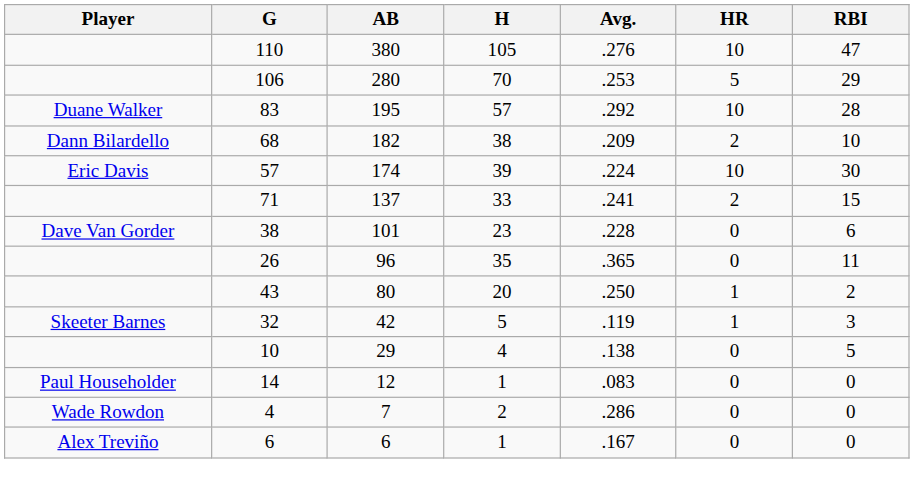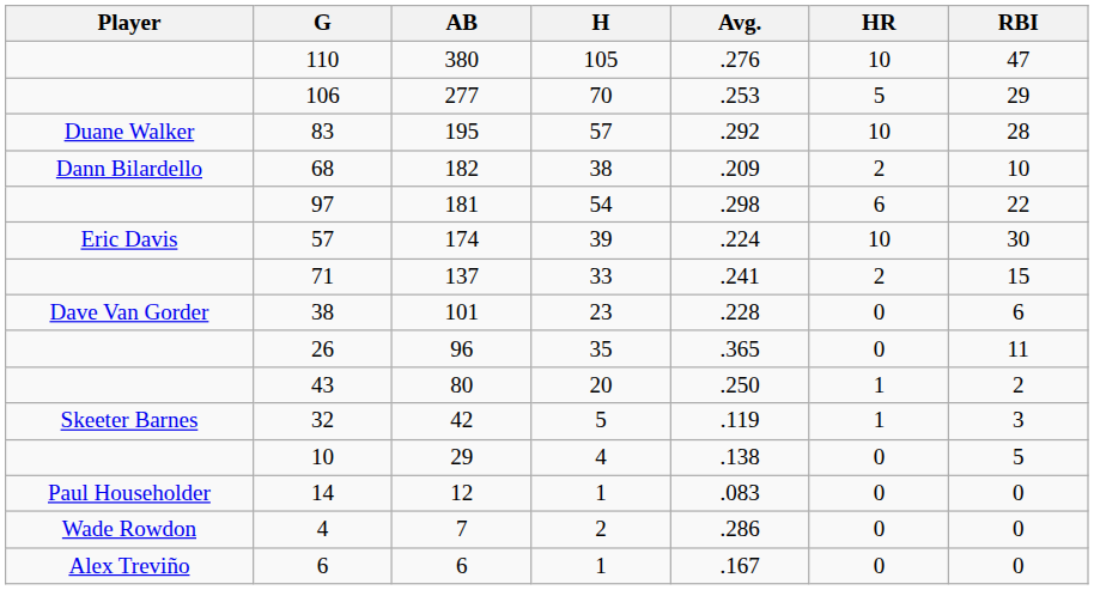106 | AB: 280 -> 277
+ row: 97 | 181 | 54 | .298 | 6 | 22
